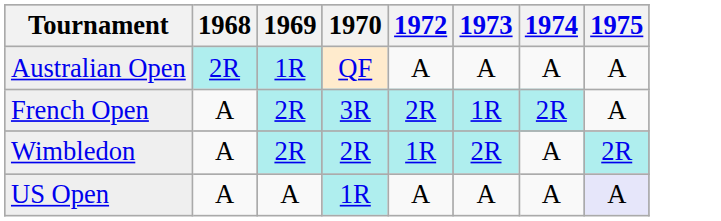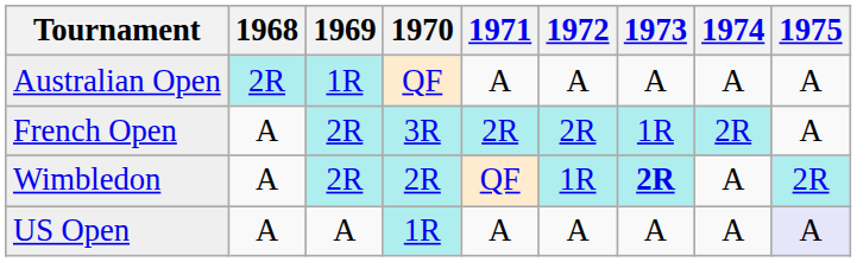+ column: 1971 | A | 2R | QF | A
Wimbledon | 1973: normal -> bold
